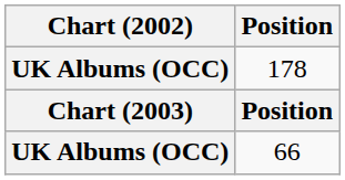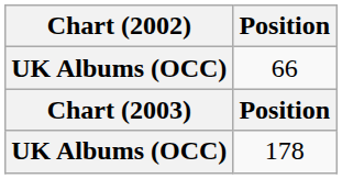rows swapped: 178 <-> 66
